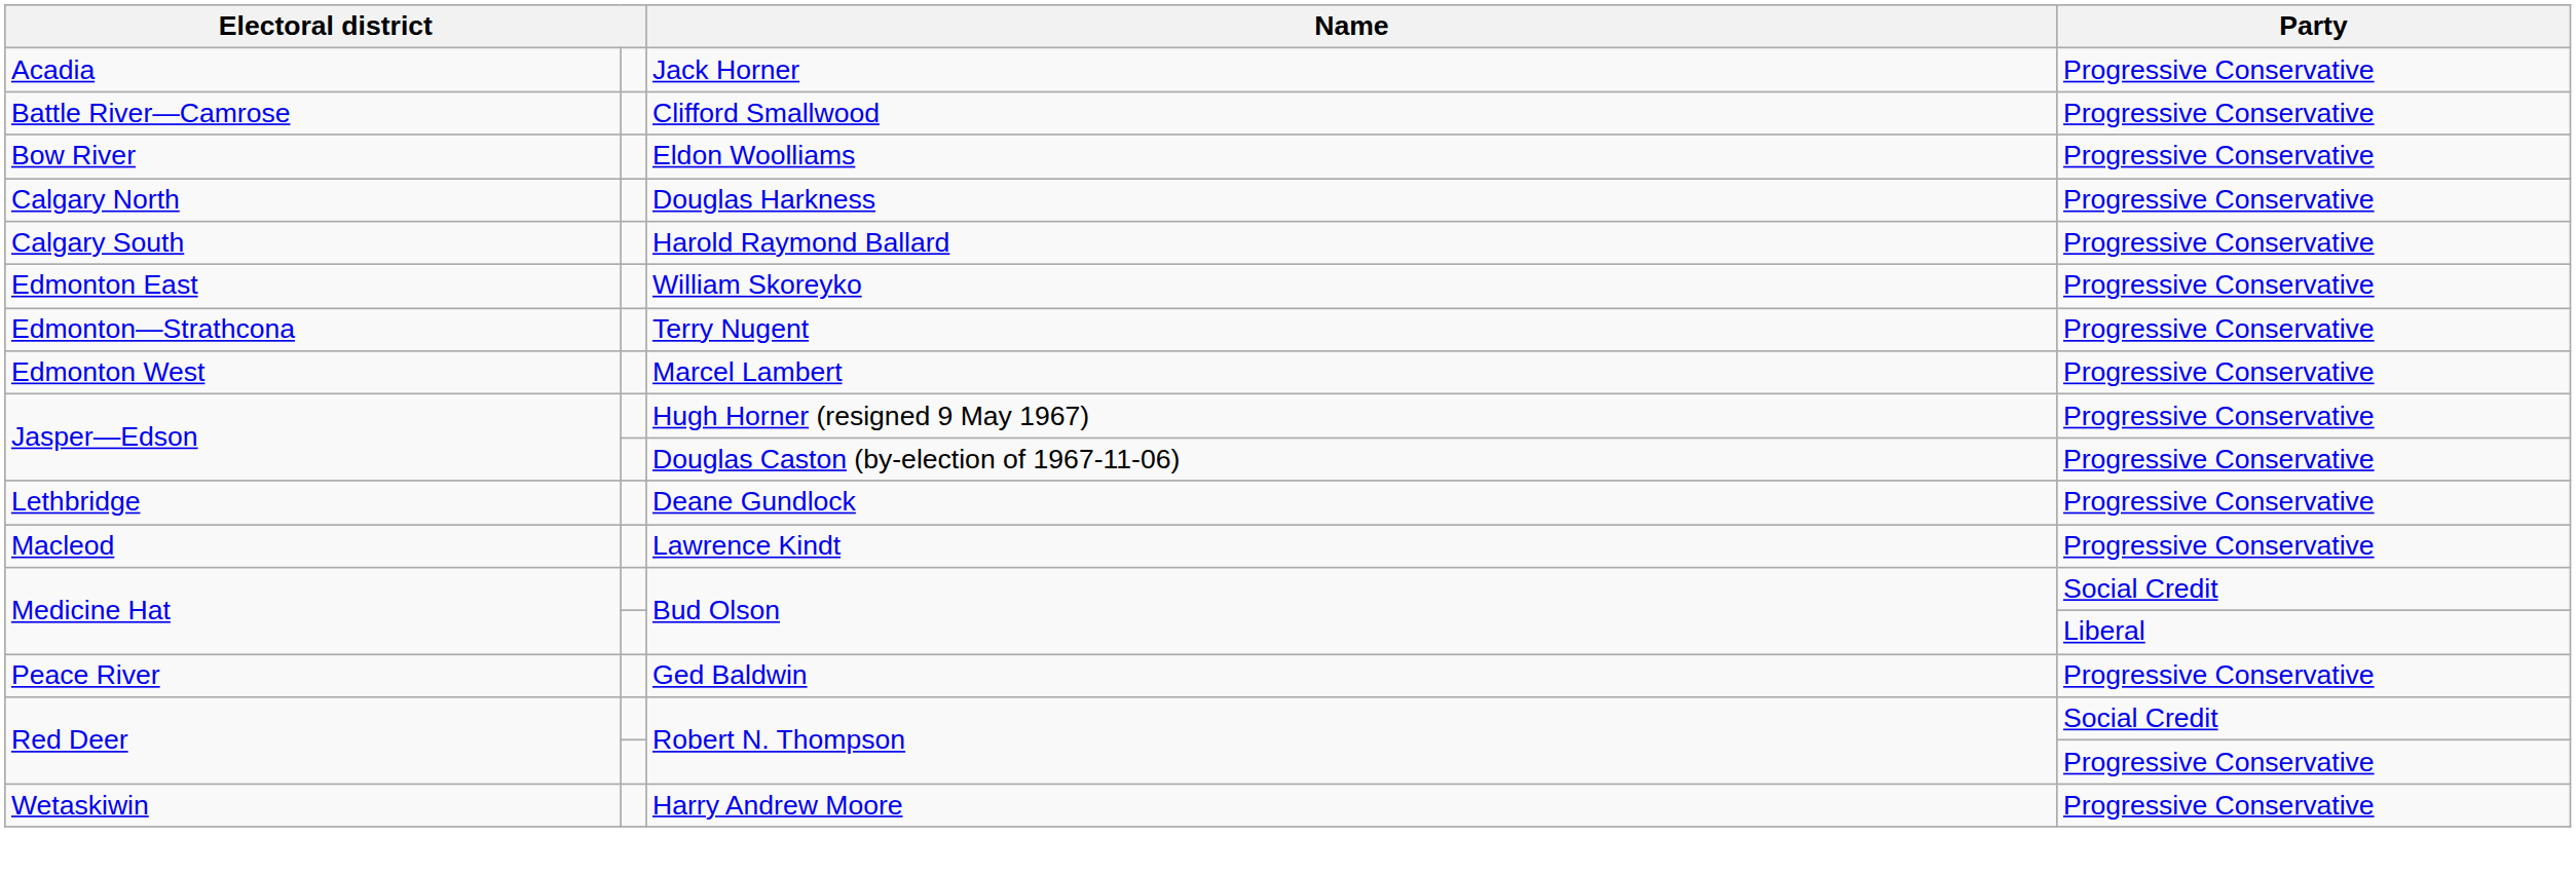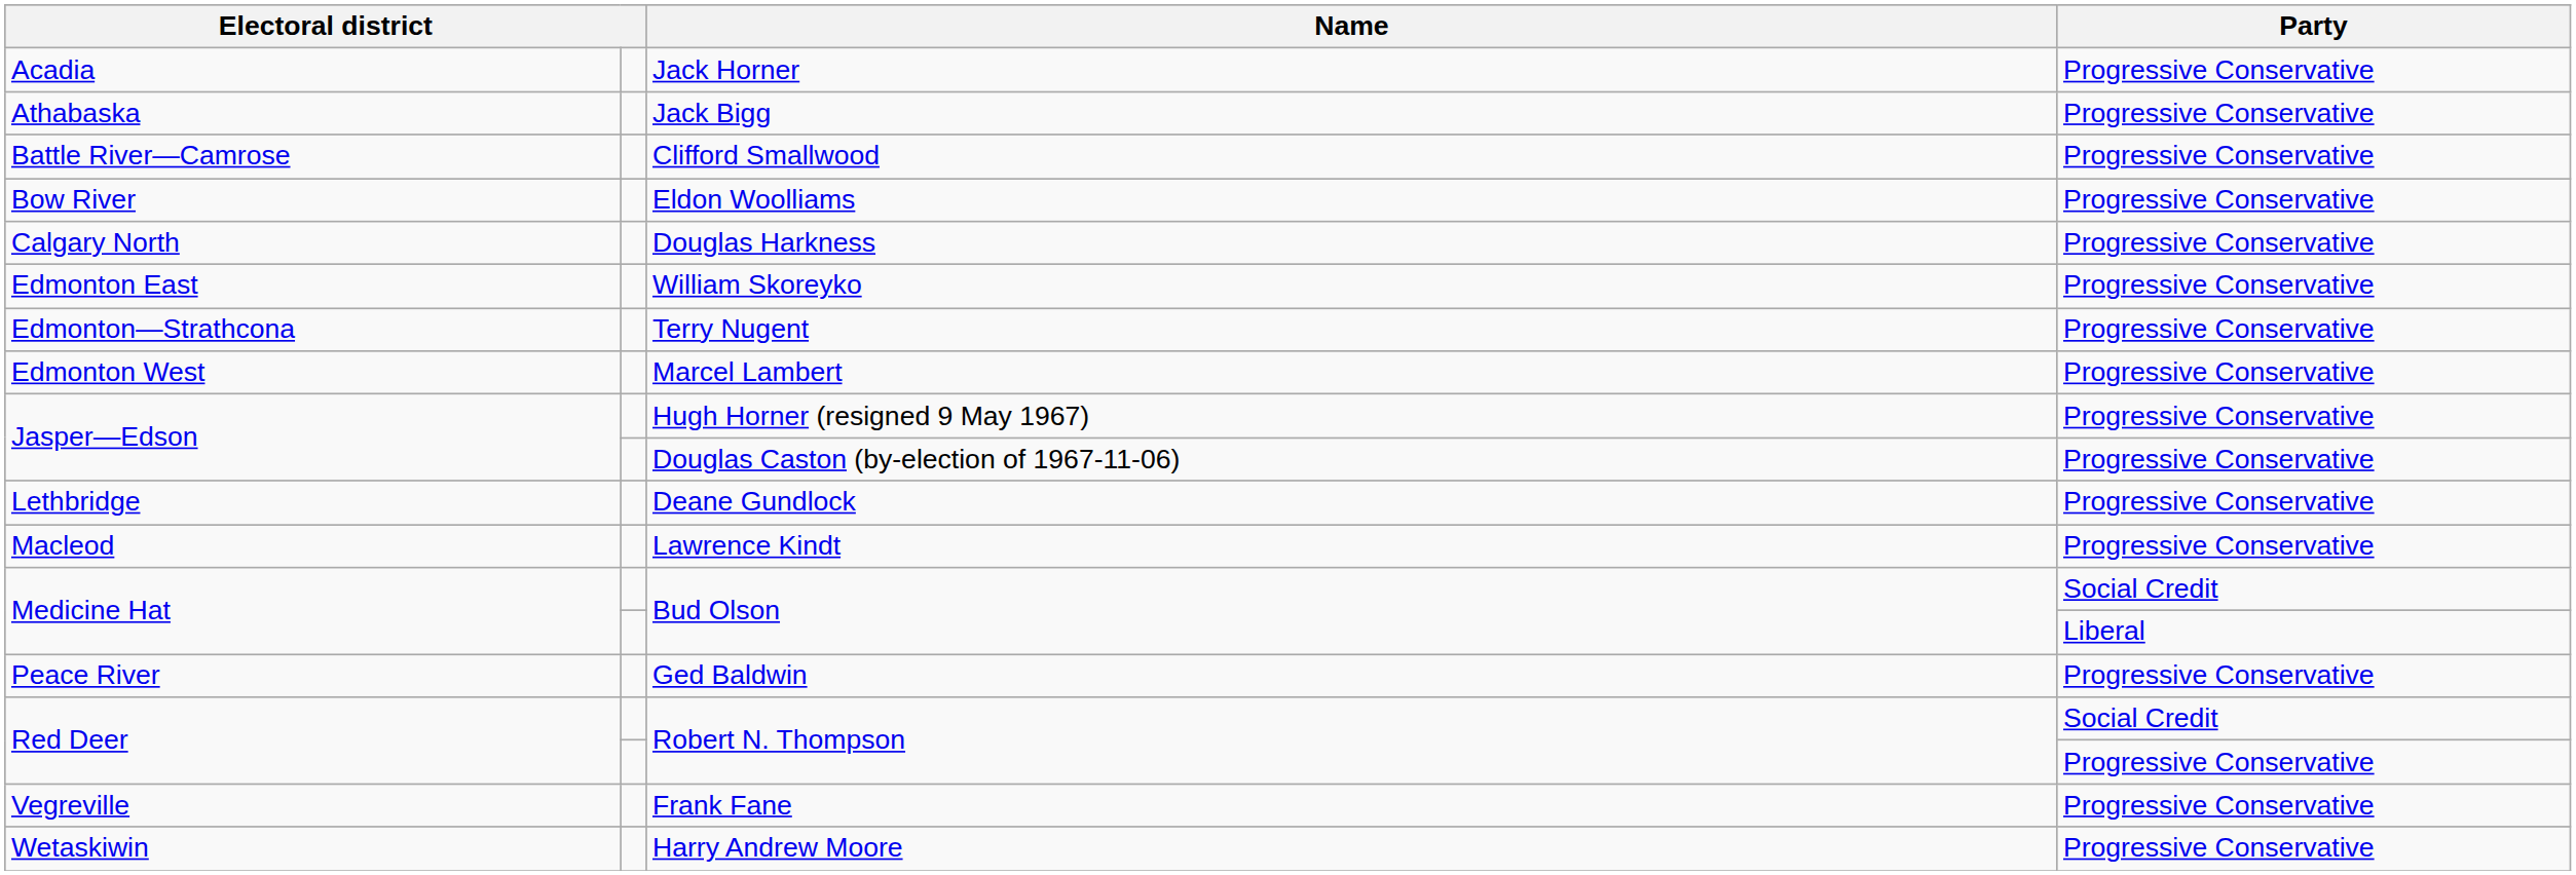+ row: Athabaska | Jack Bigg | Progressive Conservative
- row: Calgary South | Harold Raymond Ballard | Progressive Conservative
+ row: Vegreville | Frank Fane | Progressive Conservative
